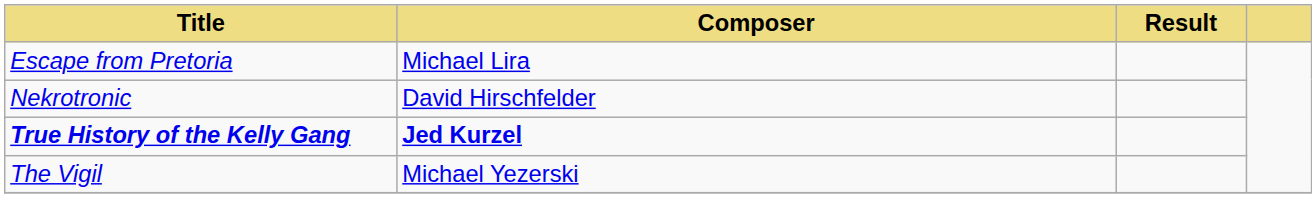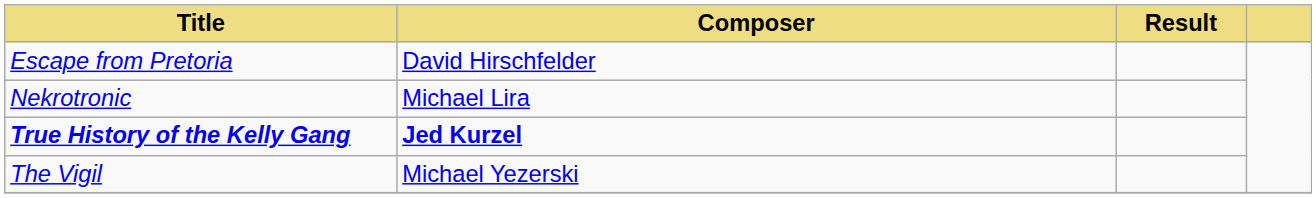Escape from Pretoria | Composer: Michael Lira -> David Hirschfelder
Nekrotronic | Composer: David Hirschfelder -> Michael Lira
